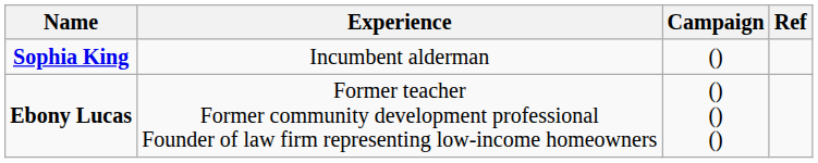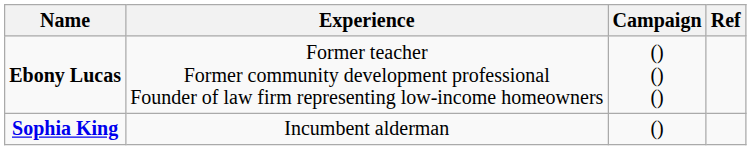rows swapped: Ebony Lucas <-> Sophia King
